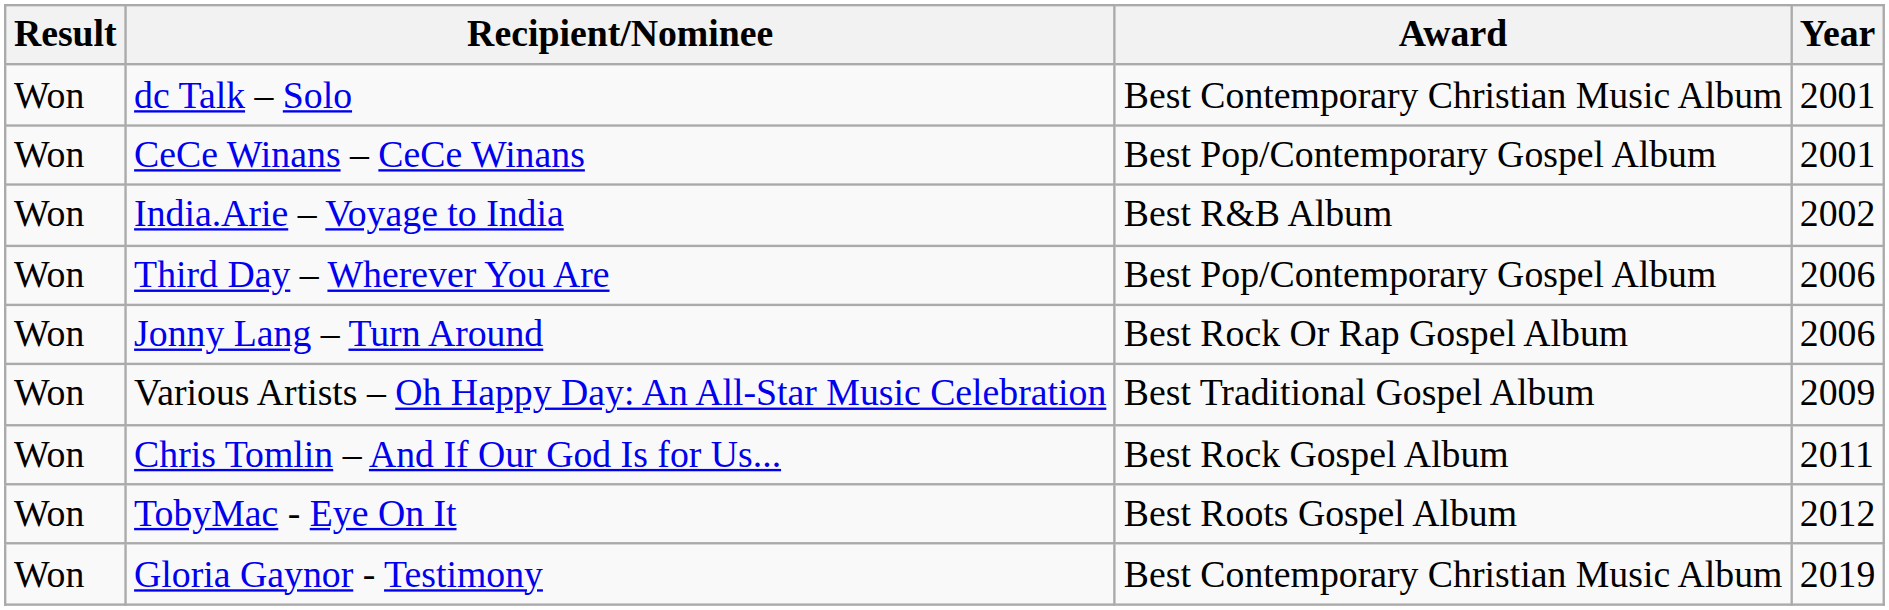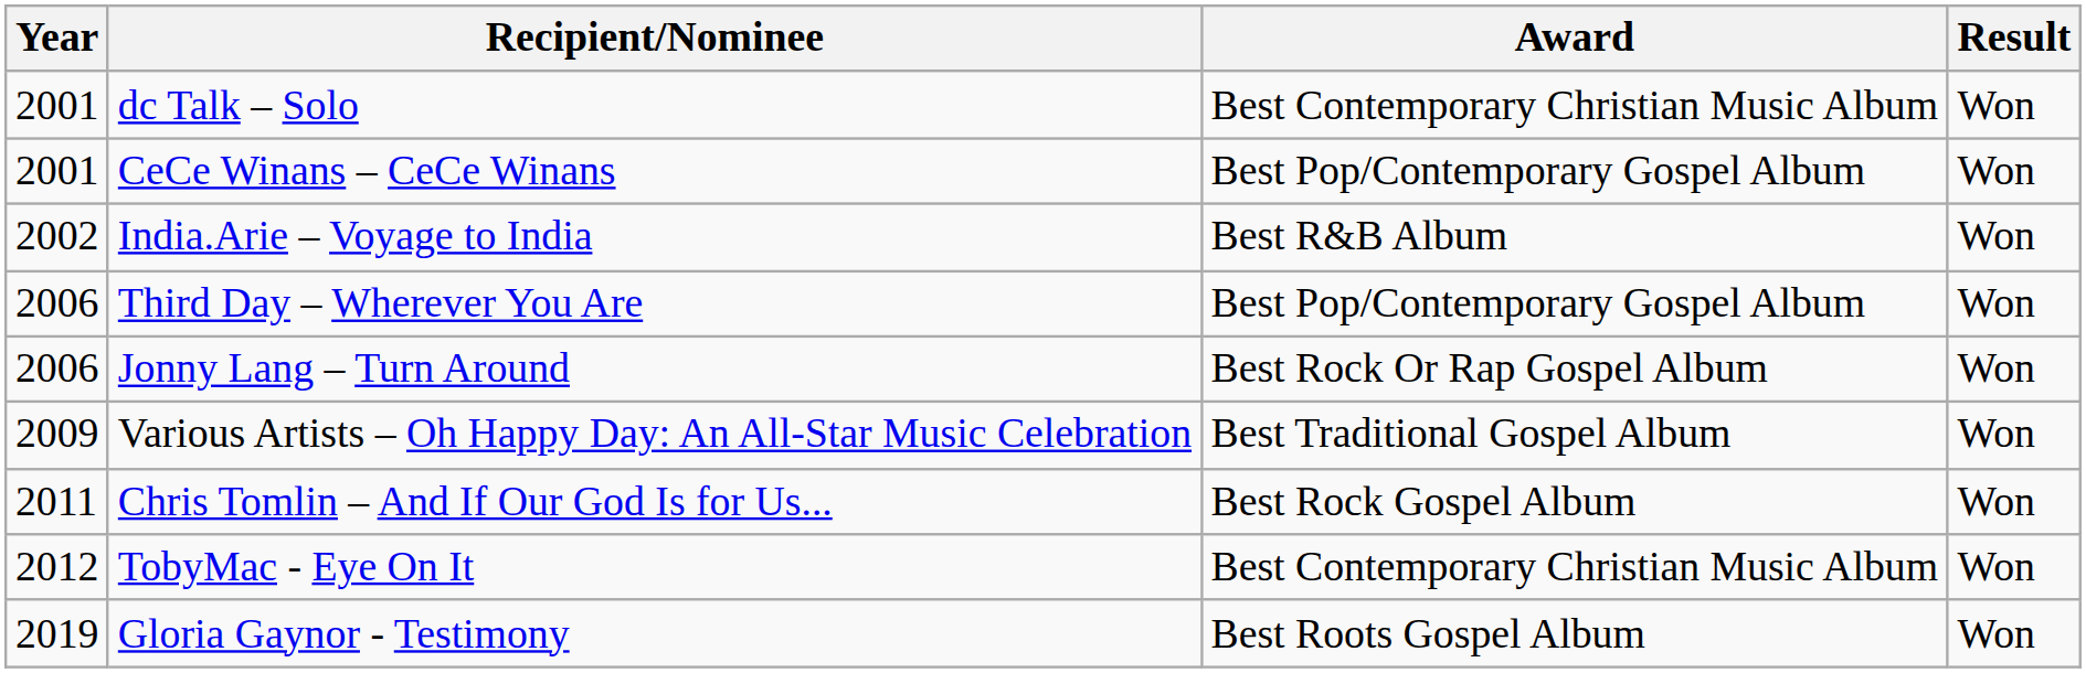columns swapped: Year <-> Result
TobyMac - Eye On It | Award: Best Roots Gospel Album -> Best Contemporary Christian Music Album
Gloria Gaynor - Testimony | Award: Best Contemporary Christian Music Album -> Best Roots Gospel Album
